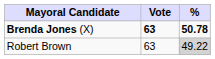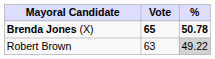Brenda Jones (X) | Vote: 63 -> 65
